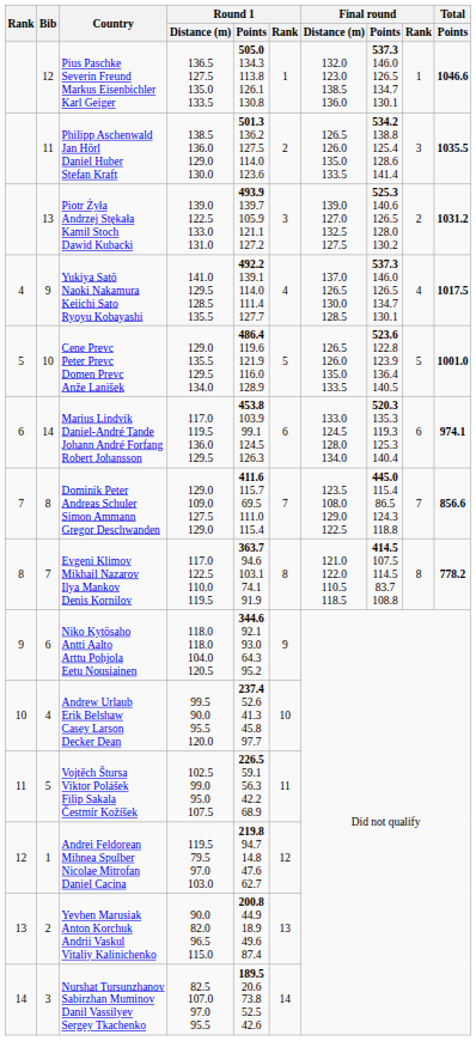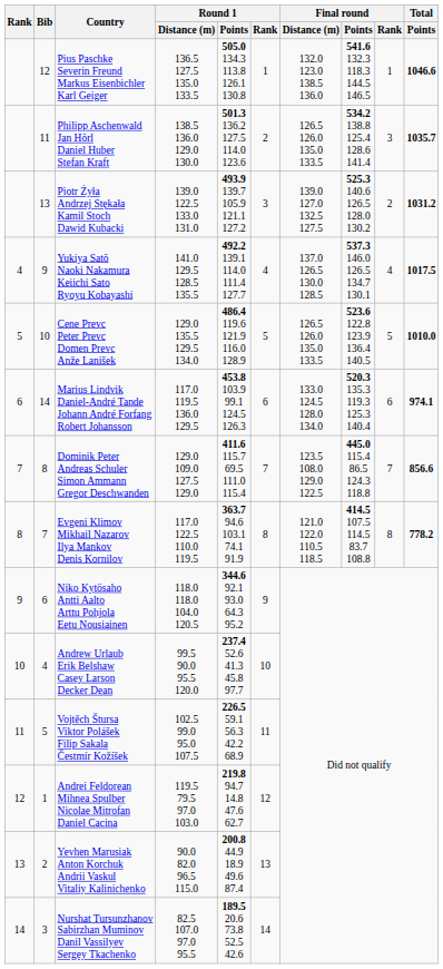Pius Paschke Severin Freund Markus Eisenbichler Karl Geiger | Final round / Points: 537.3 146.0 126.5 134.7 130.1 -> 541.6 132.3 118.3 144.5 146.5
Philipp Aschenwald Jan Hörl Daniel Huber Stefan Kraft | Total / Points: 1035.5 -> 1035.7
Cene Prevc Peter Prevc Domen Prevc Anže Lanišek | Total / Points: 1001.0 -> 1010.0
